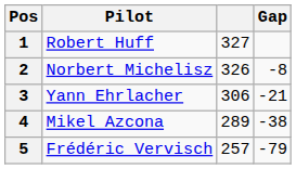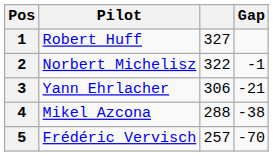2 | column 3: 326 -> 322
2 | Gap: -8 -> -1
4 | column 3: 289 -> 288
5 | Gap: -79 -> -70
